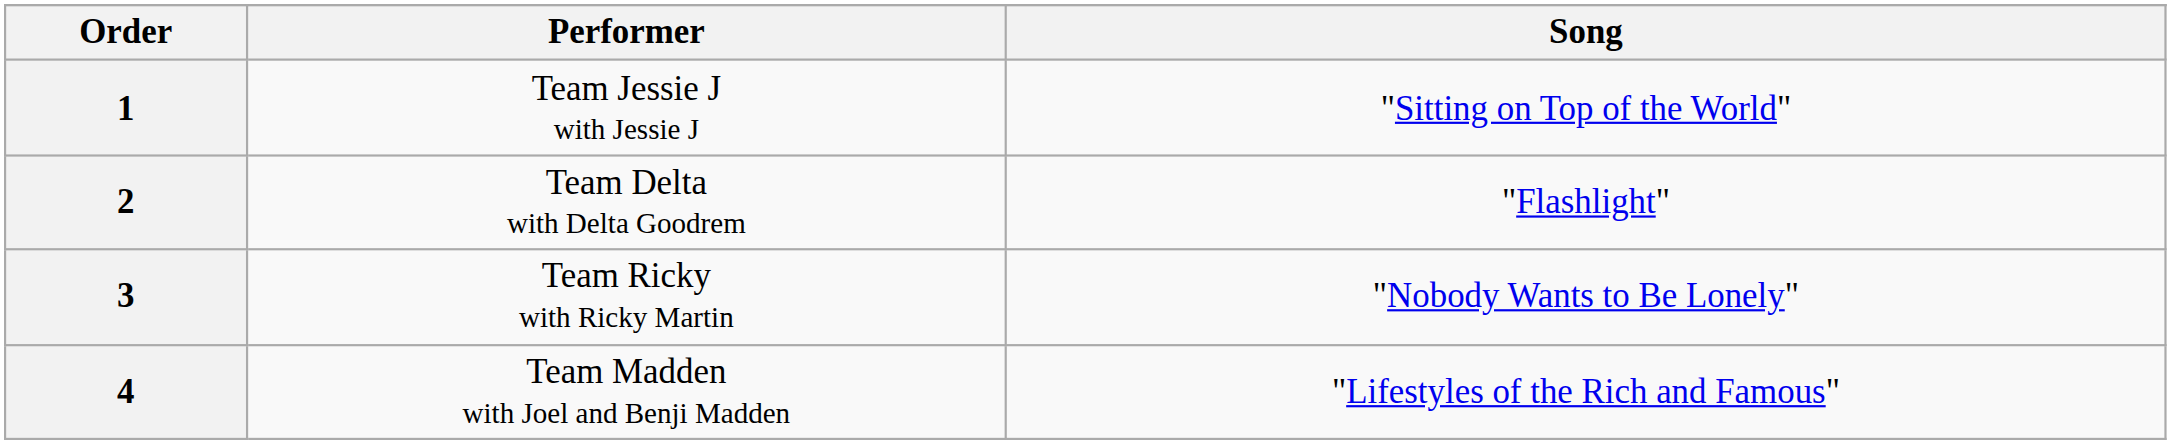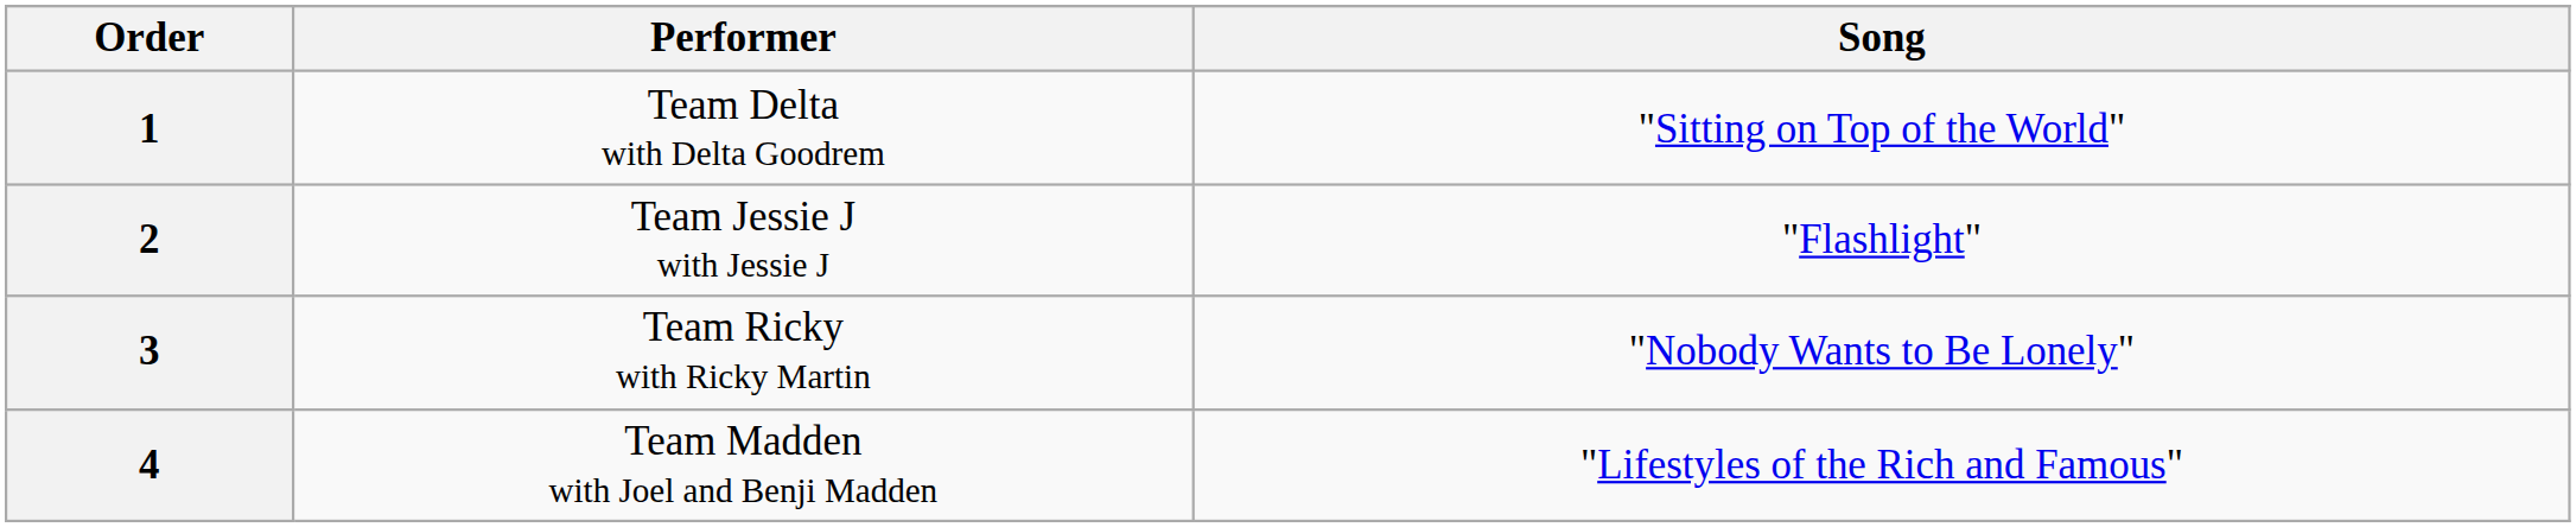1 | Performer: Team Jessie J with Jessie J -> Team Delta with Delta Goodrem
2 | Performer: Team Delta with Delta Goodrem -> Team Jessie J with Jessie J
